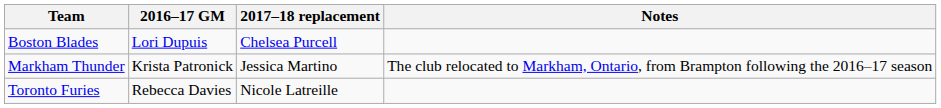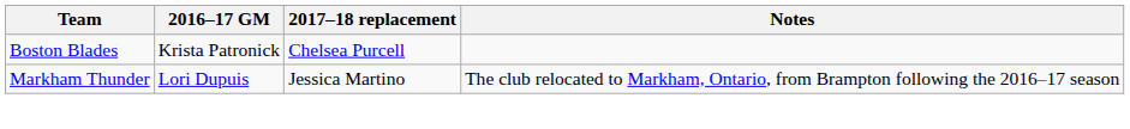Boston Blades | 2016–17 GM: Lori Dupuis -> Krista Patronick
Markham Thunder | 2016–17 GM: Krista Patronick -> Lori Dupuis
- row: Toronto Furies | Rebecca Davies | Nicole Latreille
